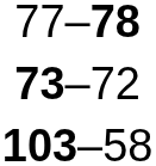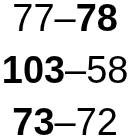rows swapped: 73–72 <-> 103–58
